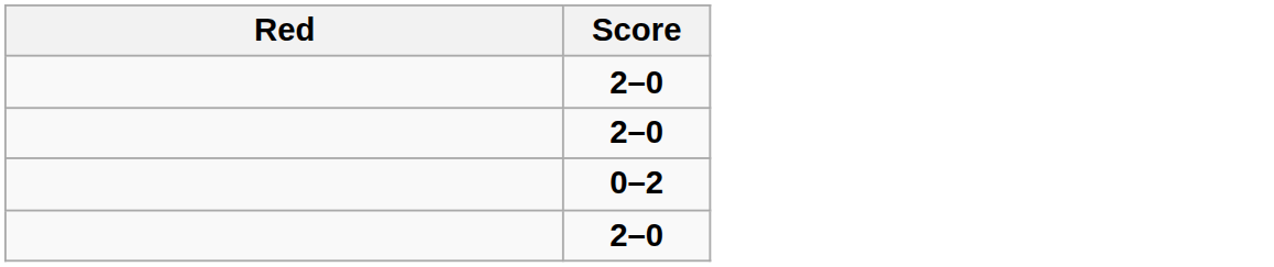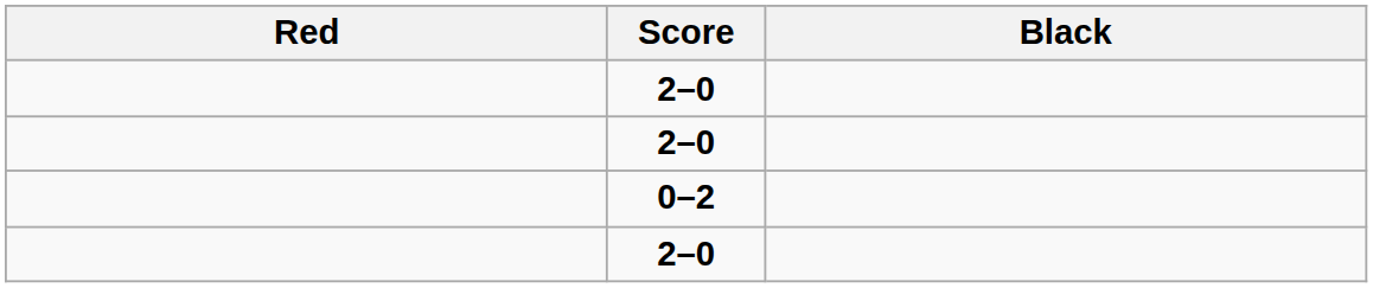+ column: Black
